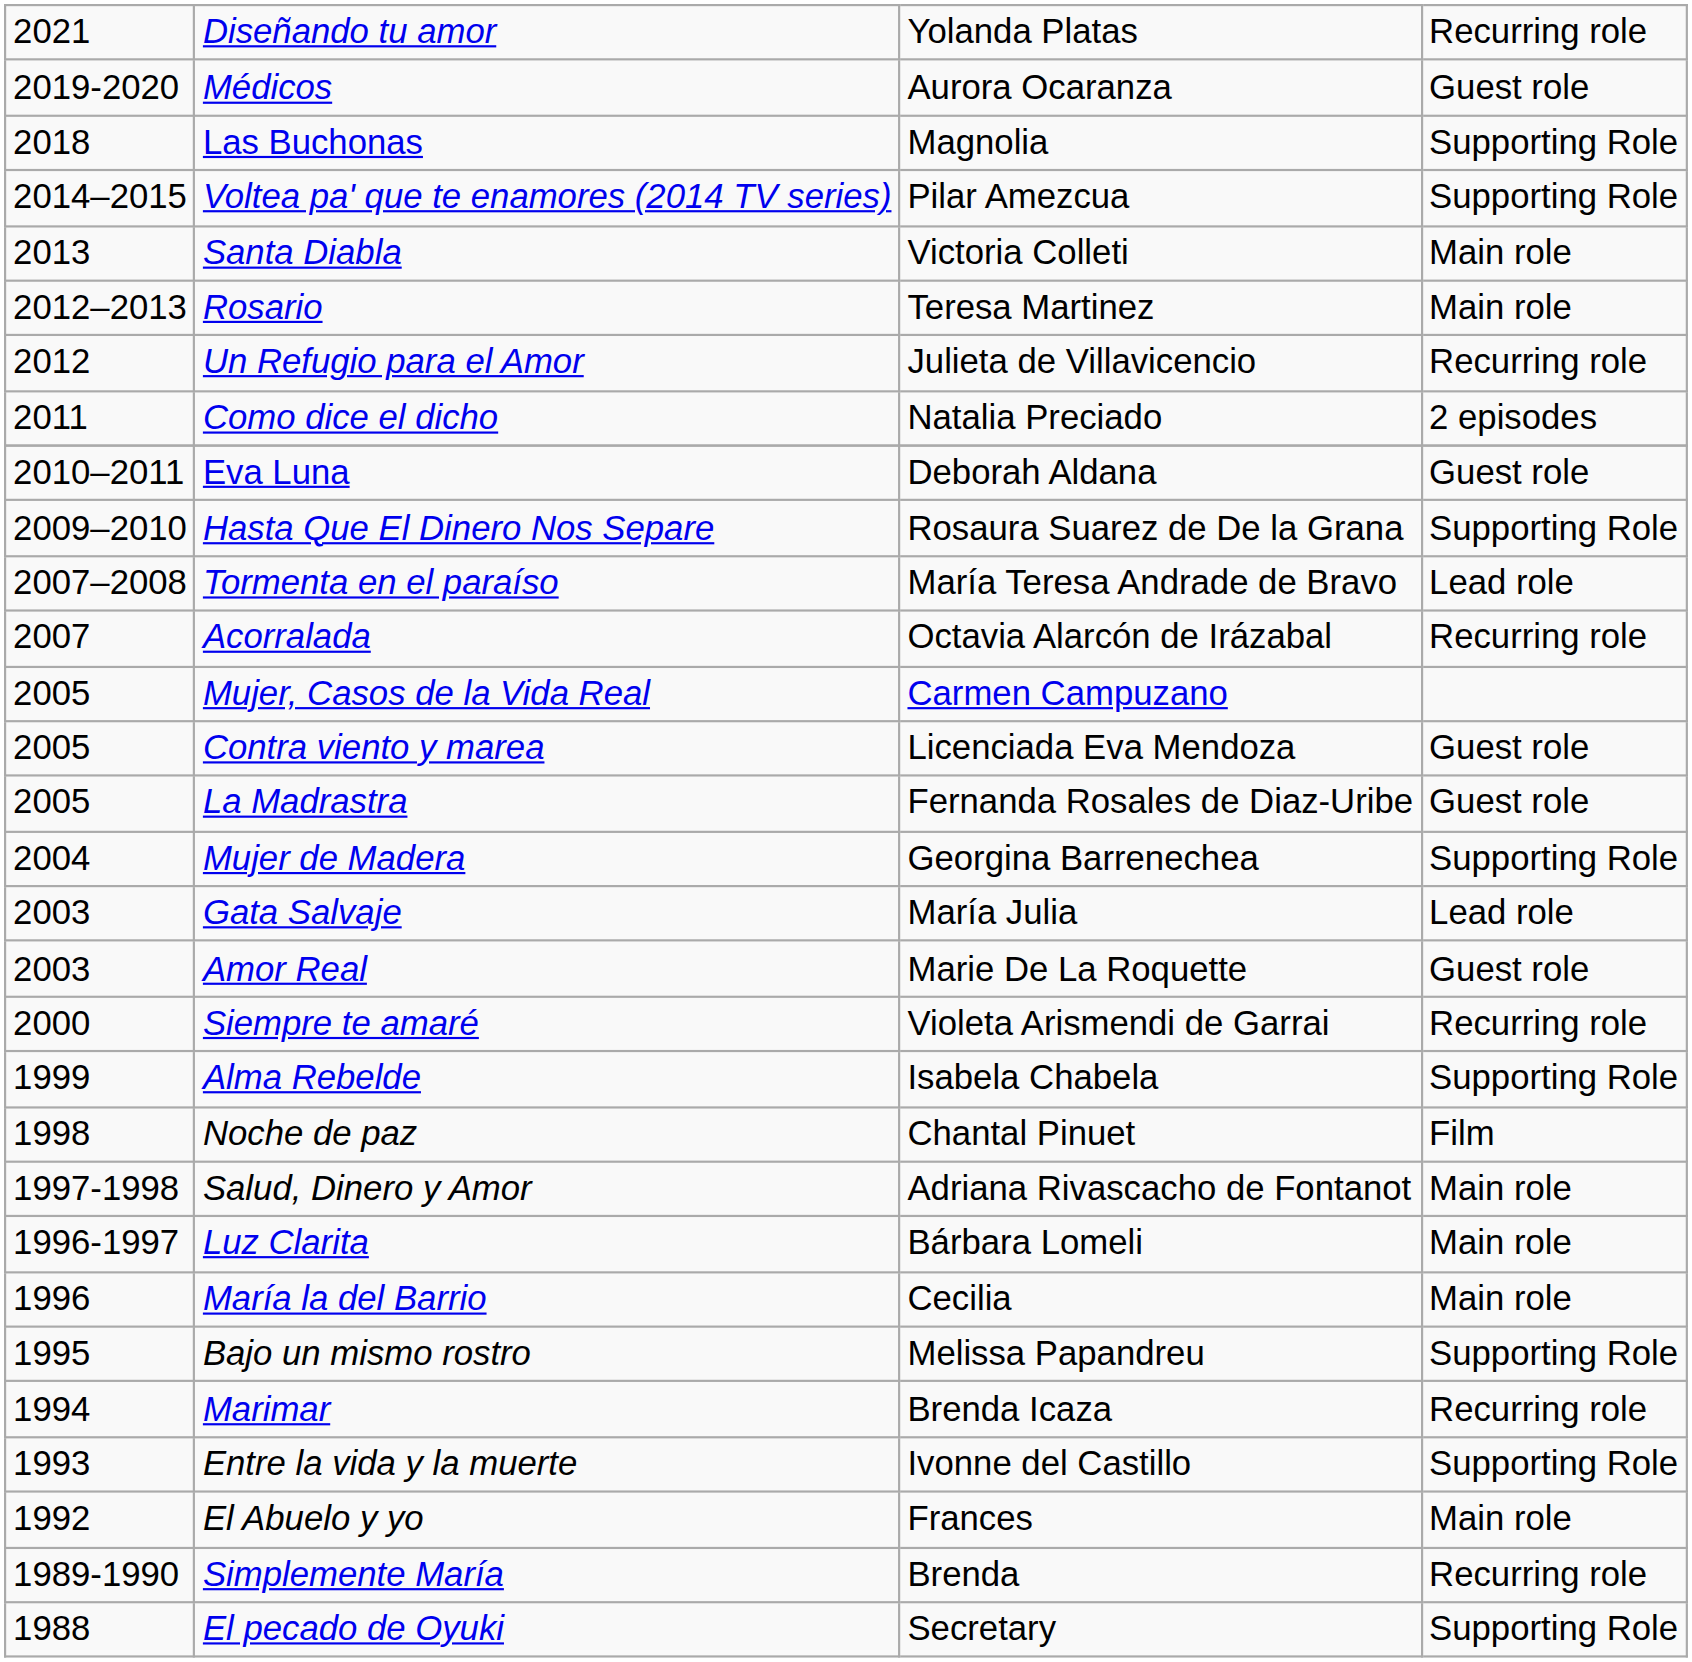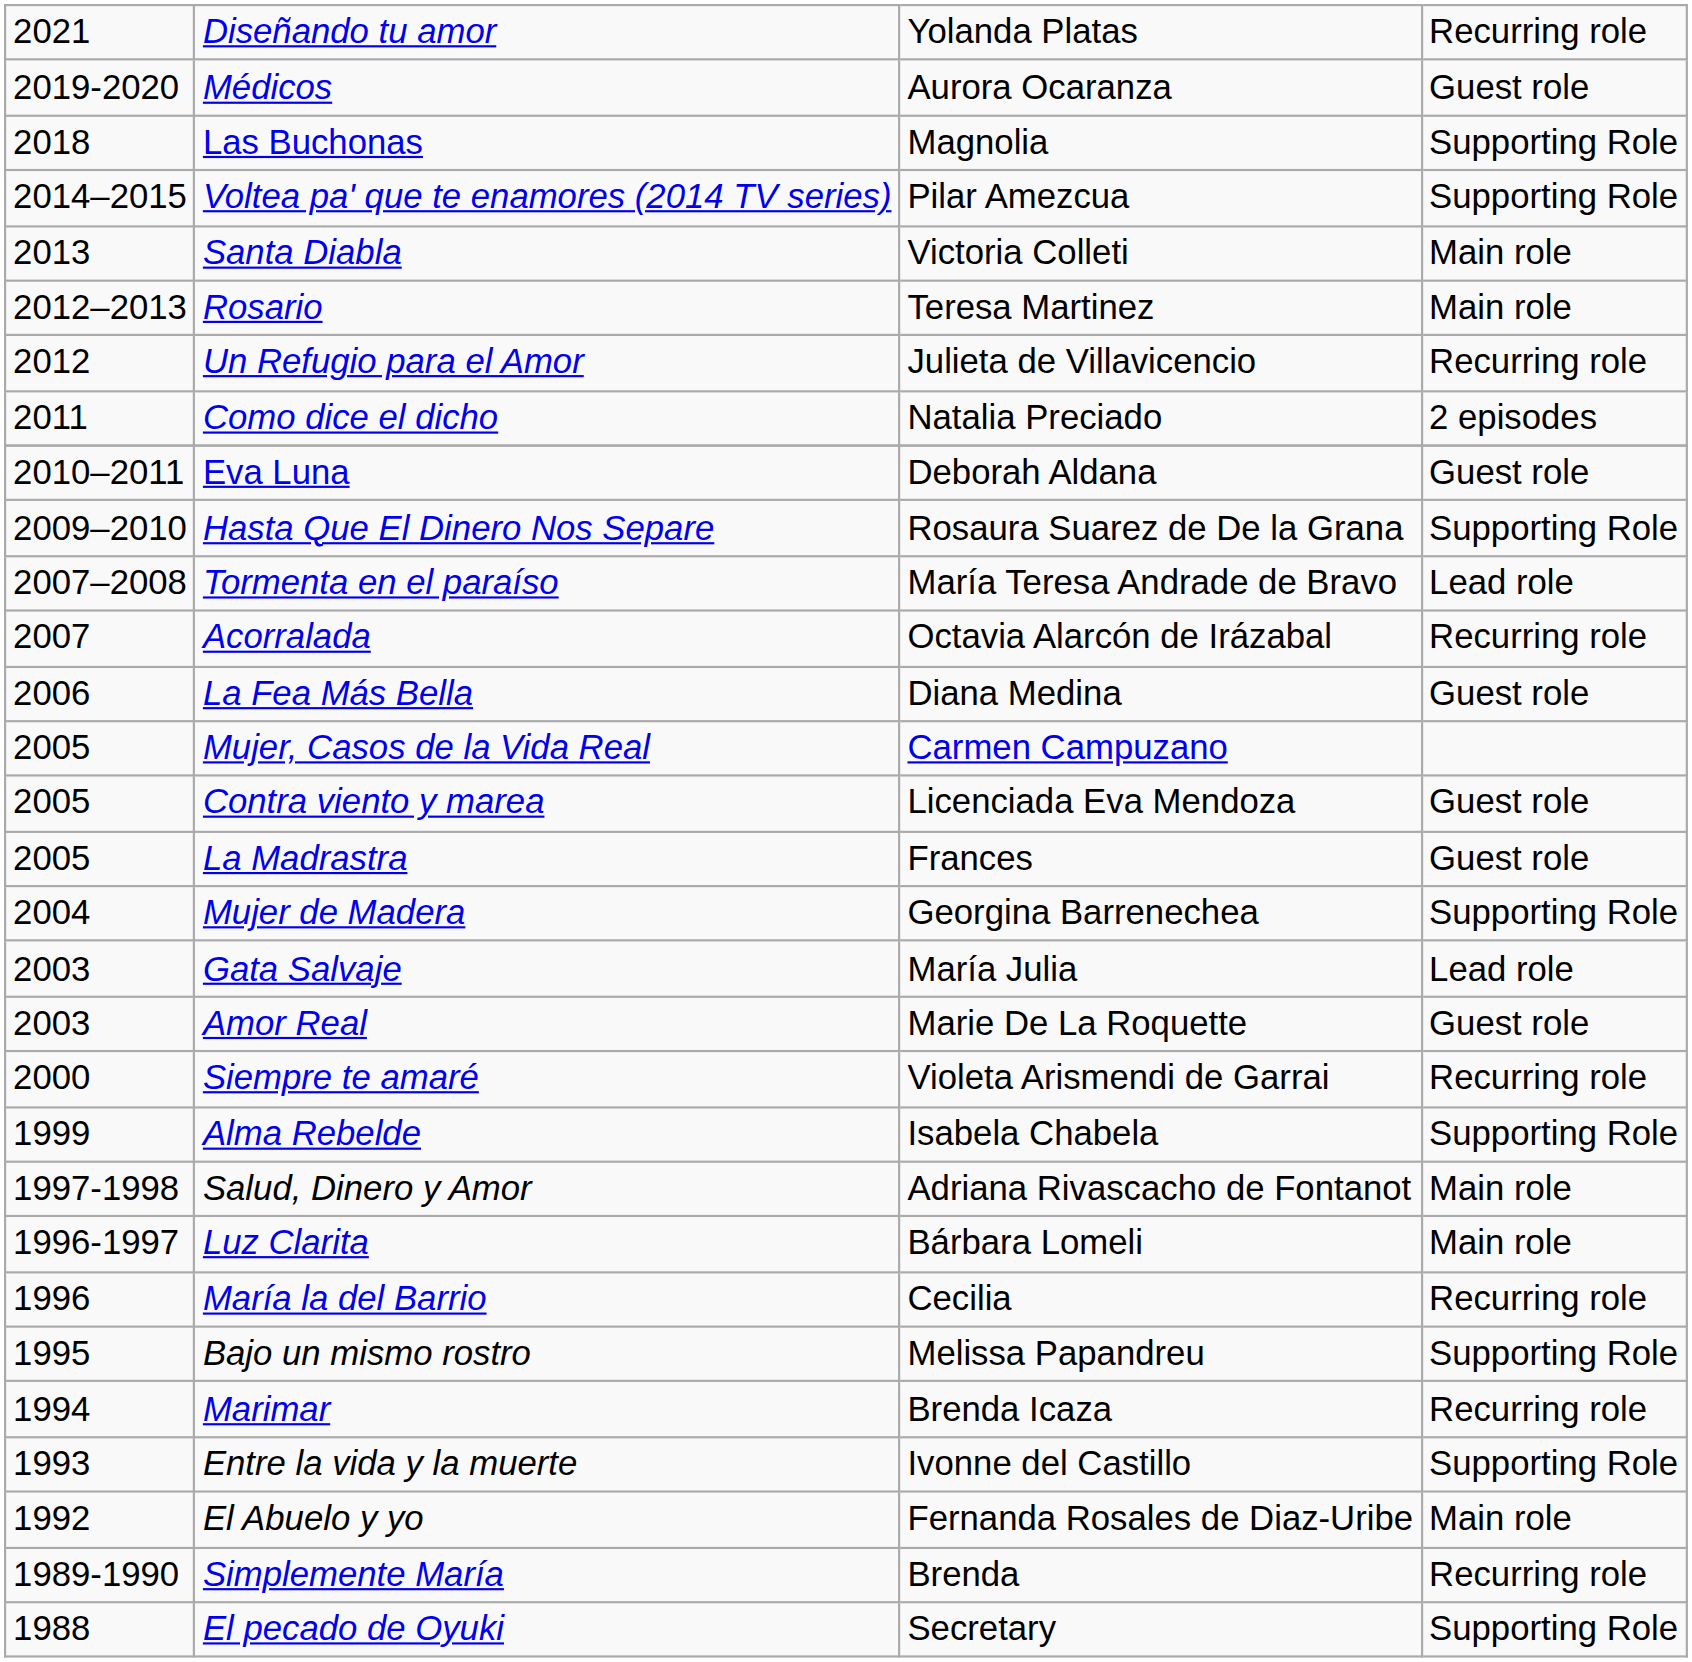+ row: 2006 | La Fea Más Bella | Diana Medina | Guest role
La Madrastra | column 3: Fernanda Rosales de Diaz-Uribe -> Frances
- row: 1998 | Noche de paz | Chantal Pinuet | Film
María la del Barrio | column 4: Main role -> Recurring role
El Abuelo y yo | column 3: Frances -> Fernanda Rosales de Diaz-Uribe
